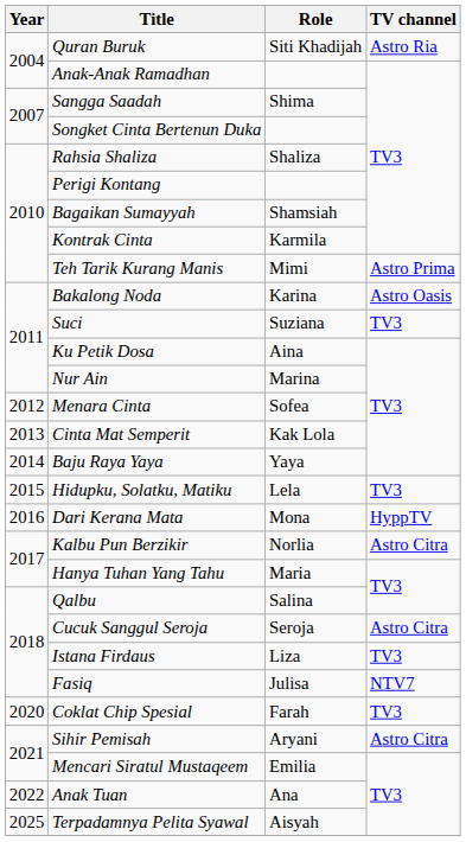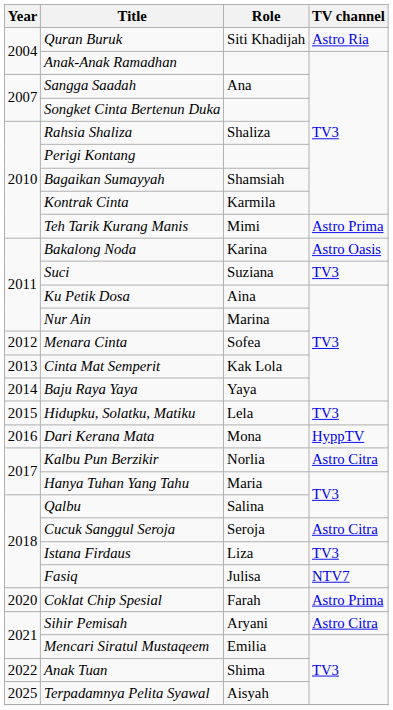Sangga Saadah | Role: Shima -> Ana
Coklat Chip Spesial | TV channel: TV3 -> Astro Prima
Anak Tuan | Role: Ana -> Shima
